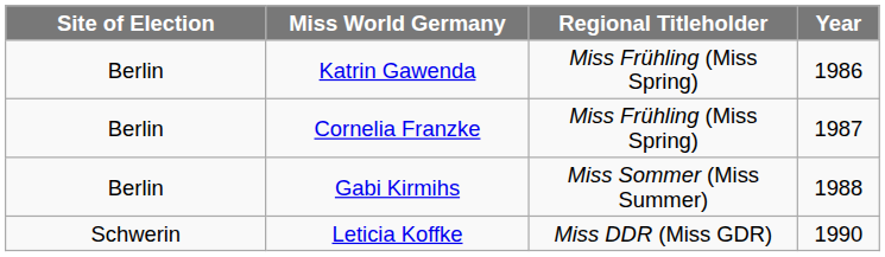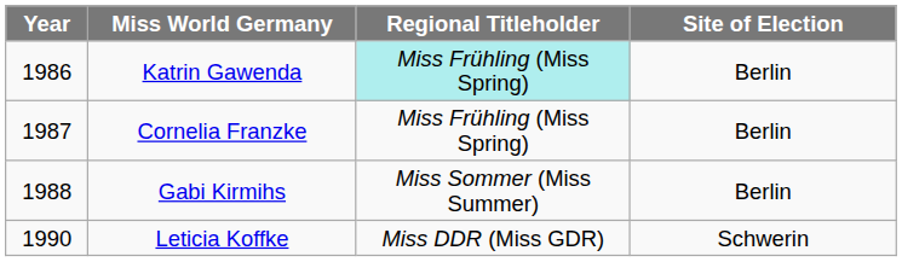columns swapped: Year <-> Site of Election
Katrin Gawenda | Regional Titleholder: no background -> paleturquoise background
